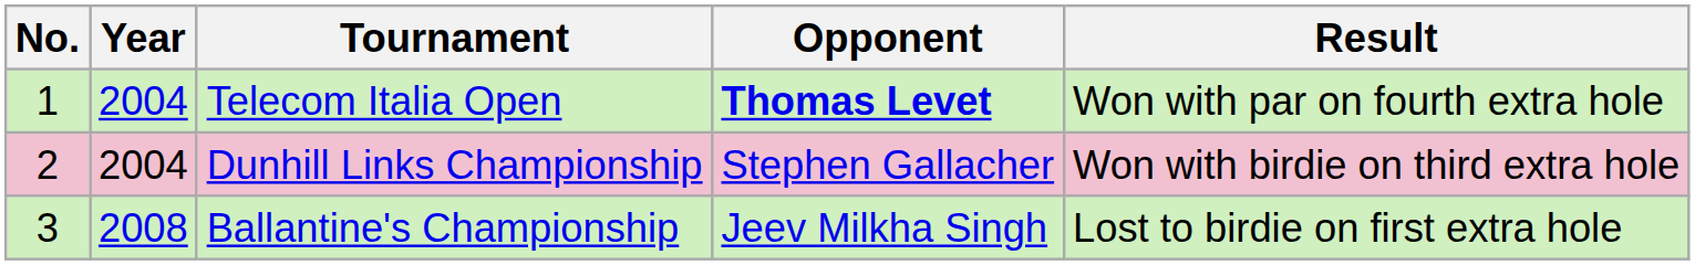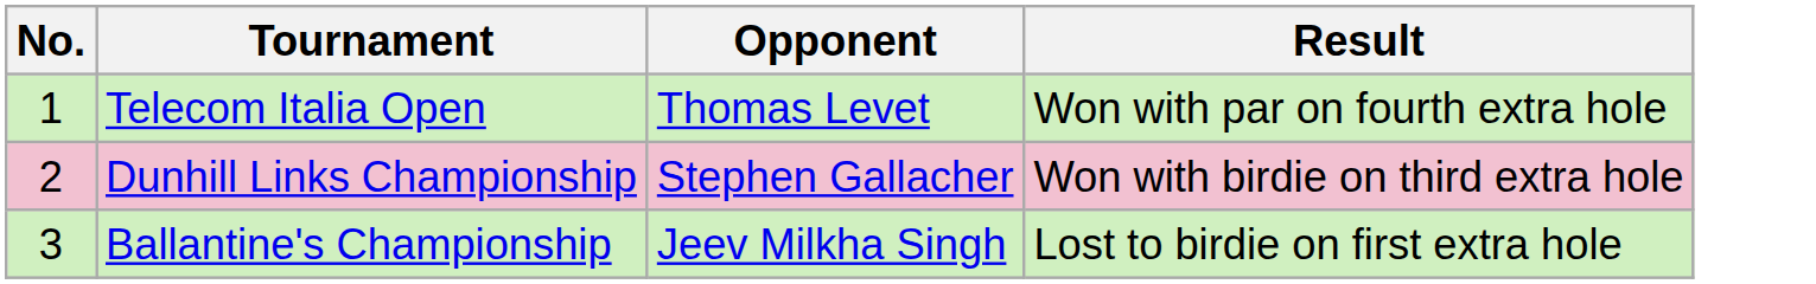- column: Year | 2004 | 2004 | 2008
Telecom Italia Open | Opponent: bold -> normal
